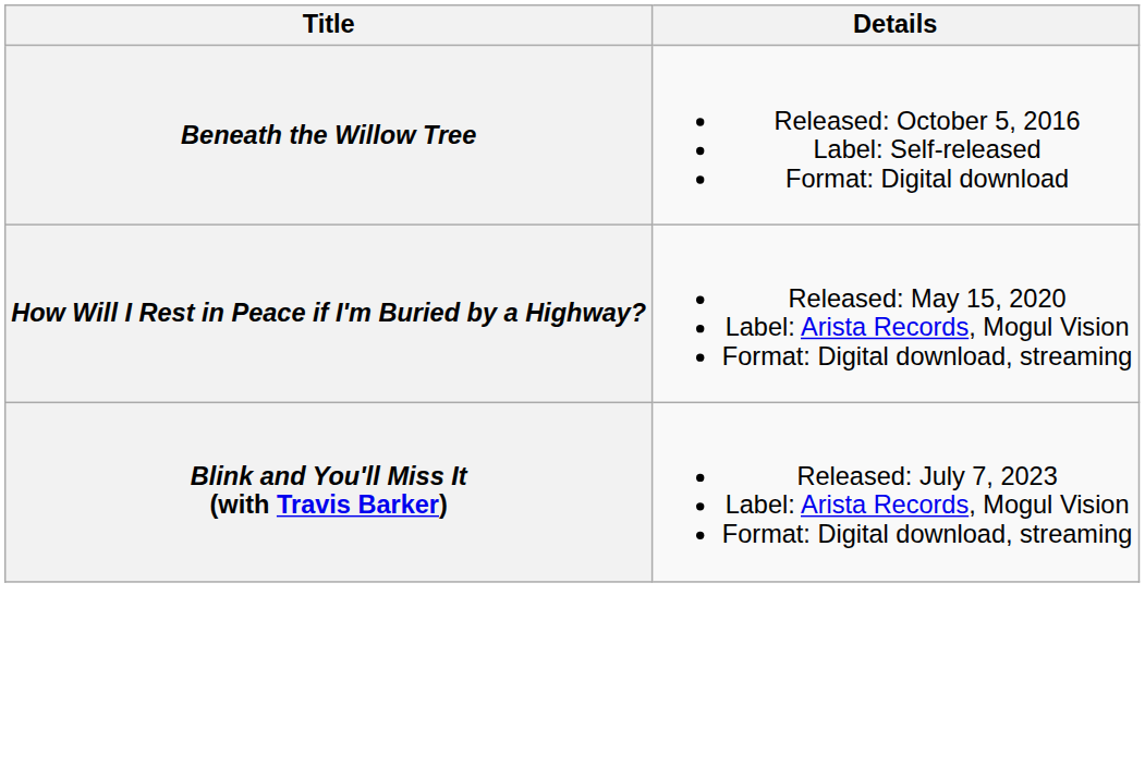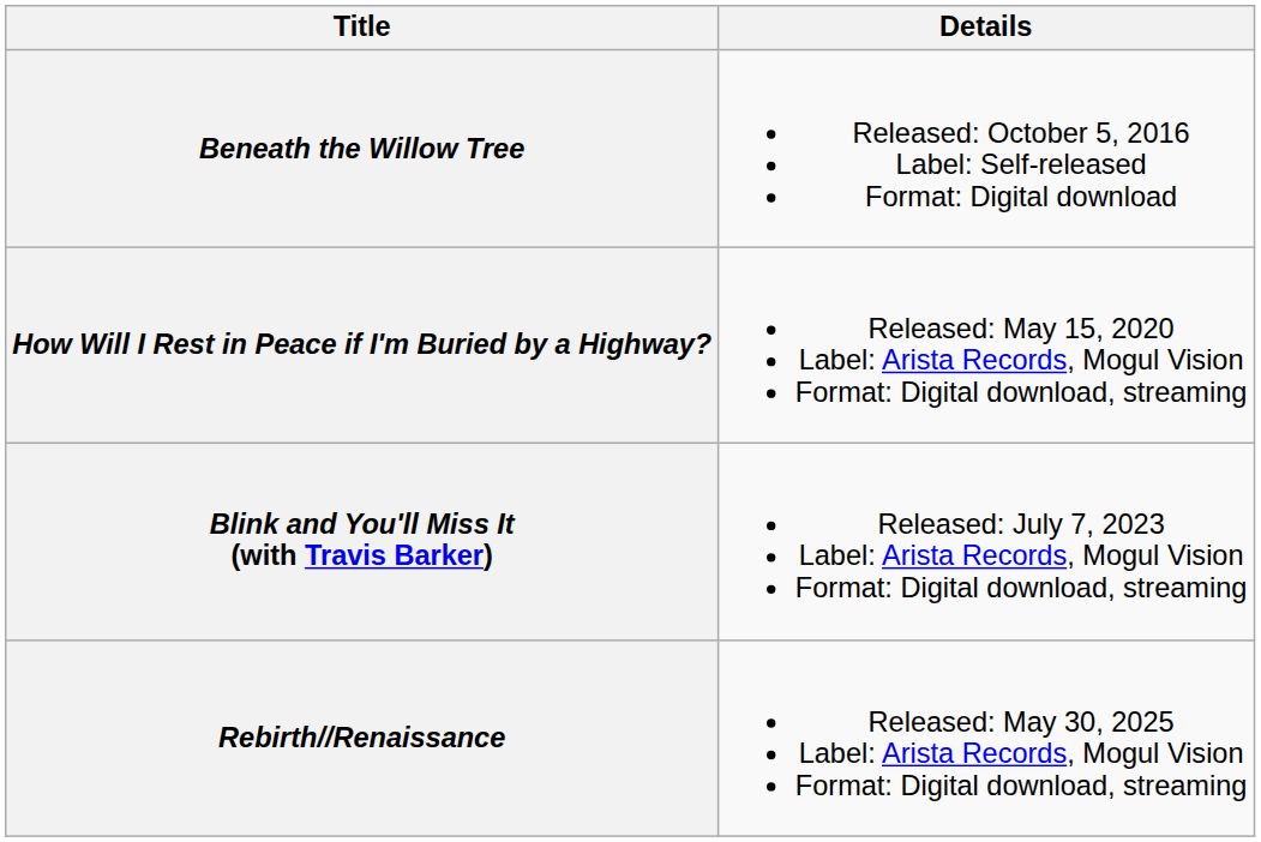+ row: Rebirth//Renaissance | Released: May 30, 2025 Label: Arista Records, Mogul Vision Format: Digital download, streaming
